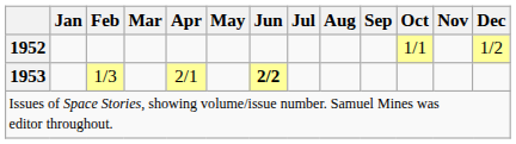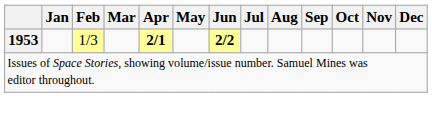- row: 1952 | 1/1 | 1/2
1953 | Apr: normal -> bold
